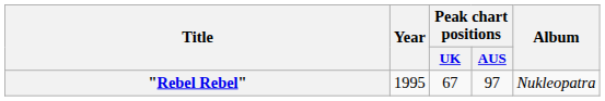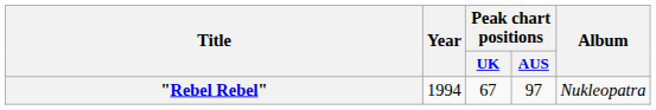"Rebel Rebel" | Year: 1995 -> 1994
